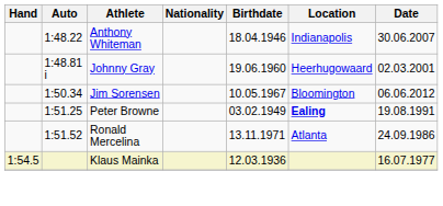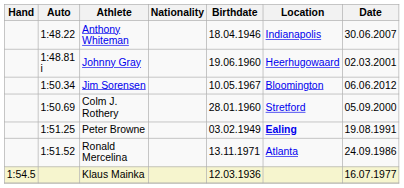+ row: 1:50.69 | Colm J. Rothery | 28.01.1960 | Stretford | 05.09.2000
